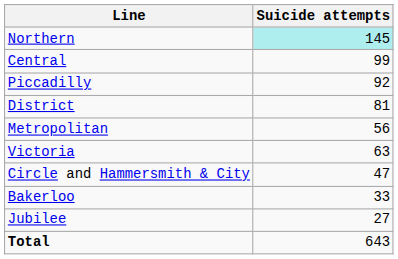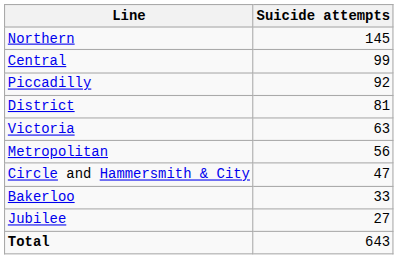Northern | Suicide attempts: paleturquoise background -> no background
rows swapped: Victoria <-> Metropolitan
